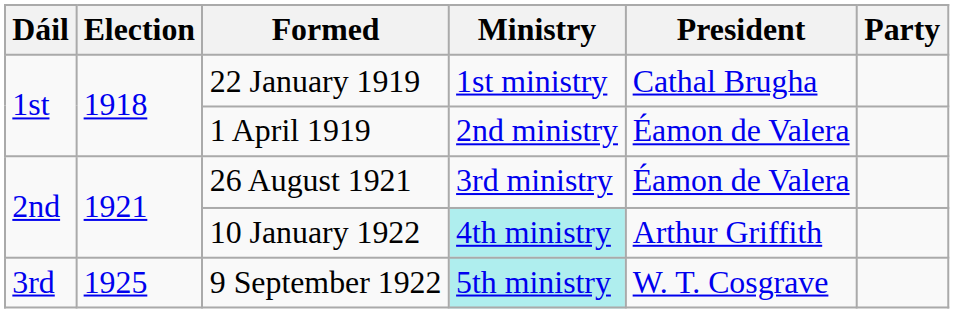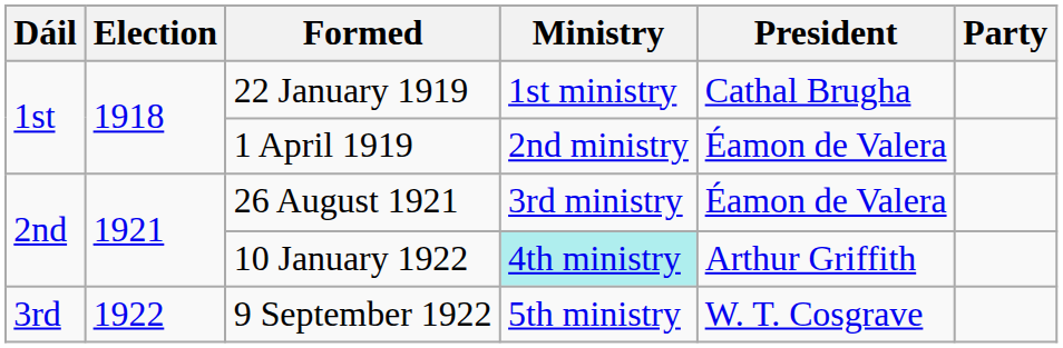9 September 1922 | Election: 1925 -> 1922
9 September 1922 | Ministry: paleturquoise background -> no background
